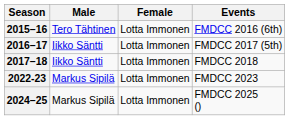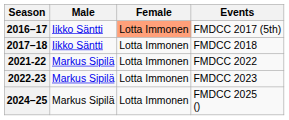- row: 2015–16 | Tero Tähtinen | Lotta Immonen | FMDCC 2016 (6th)
2016–17 | Female: no background -> lightsalmon background
+ row: 2021-22 | Markus Sipilä | Lotta Immonen | FMDCC 2022
